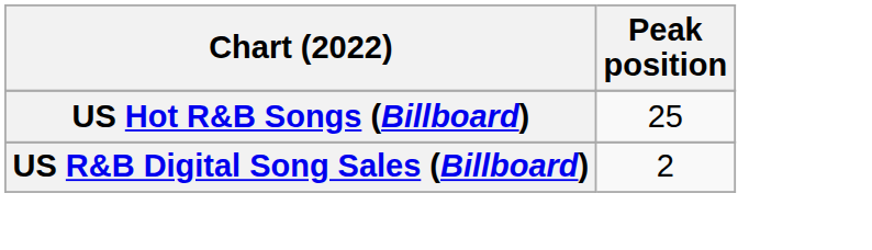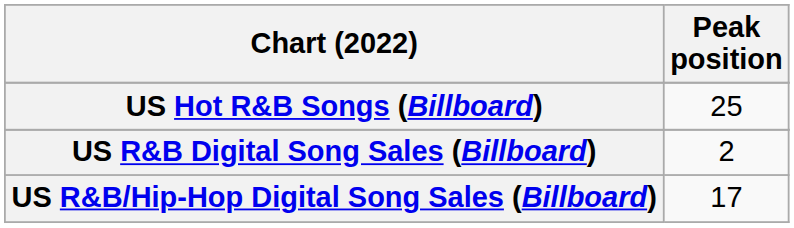+ row: US R&B/Hip-Hop Digital Song Sales (Billboard) | 17
